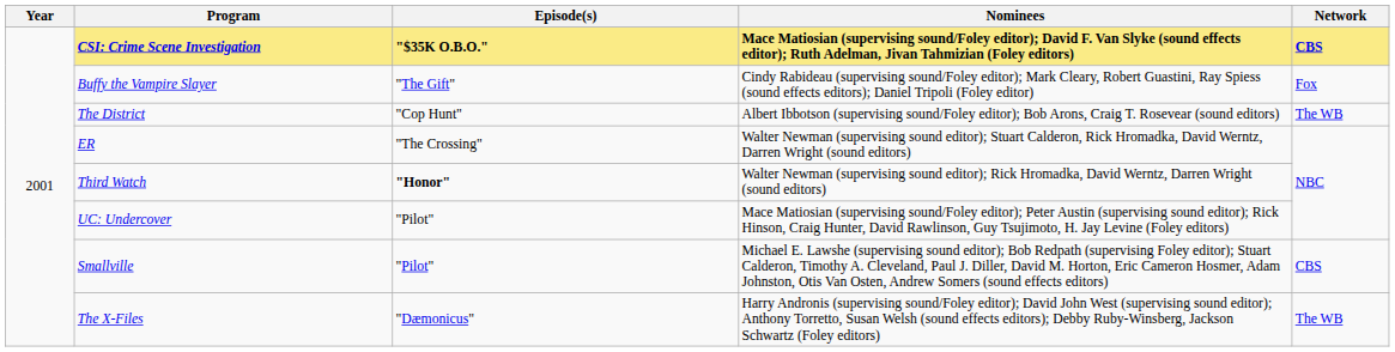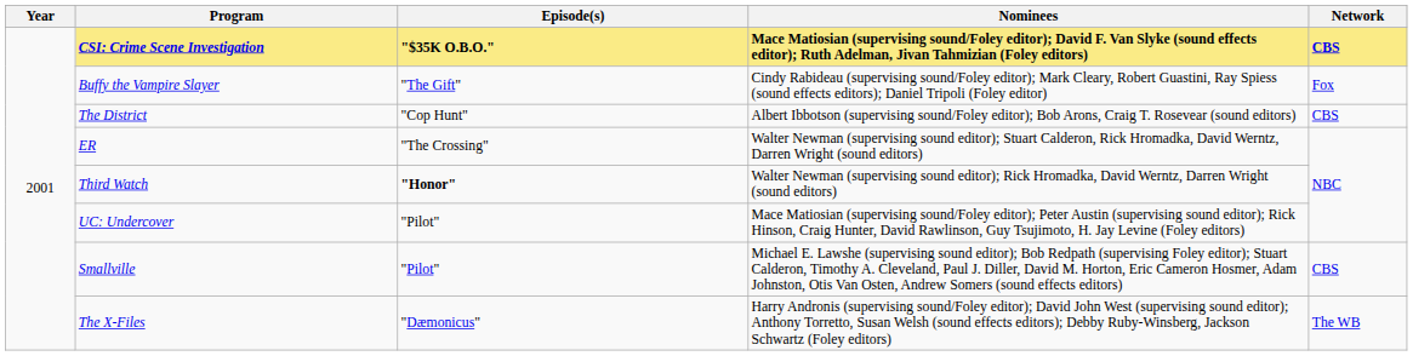The District | Network: The WB -> CBS
